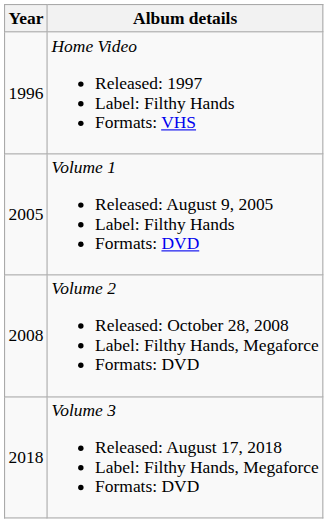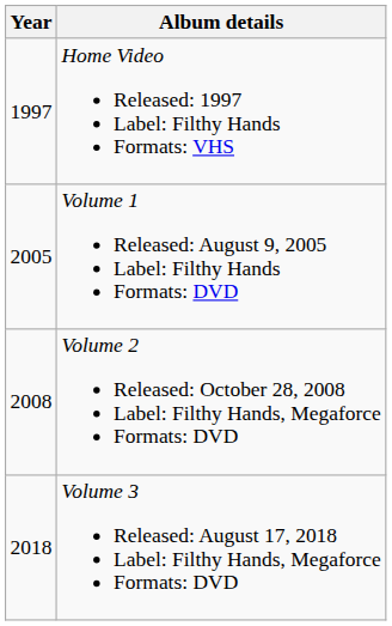Home Video Released: 1997 Label: Filthy Hands Formats: VHS | Year: 1996 -> 1997
